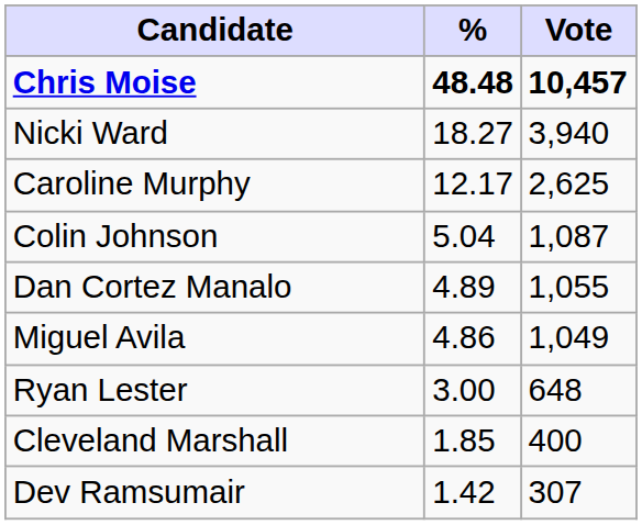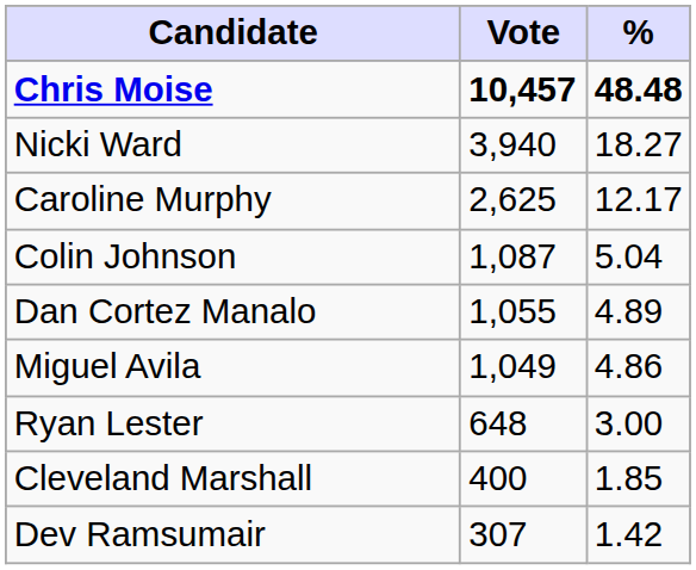columns swapped: Vote <-> %
